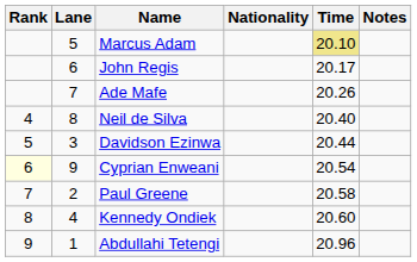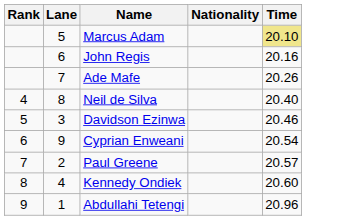- column: Notes
John Regis | Time: 20.17 -> 20.16
Davidson Ezinwa | Time: 20.44 -> 20.46
Cyprian Enweani | Rank: lightyellow background -> no background
Paul Greene | Time: 20.58 -> 20.57
